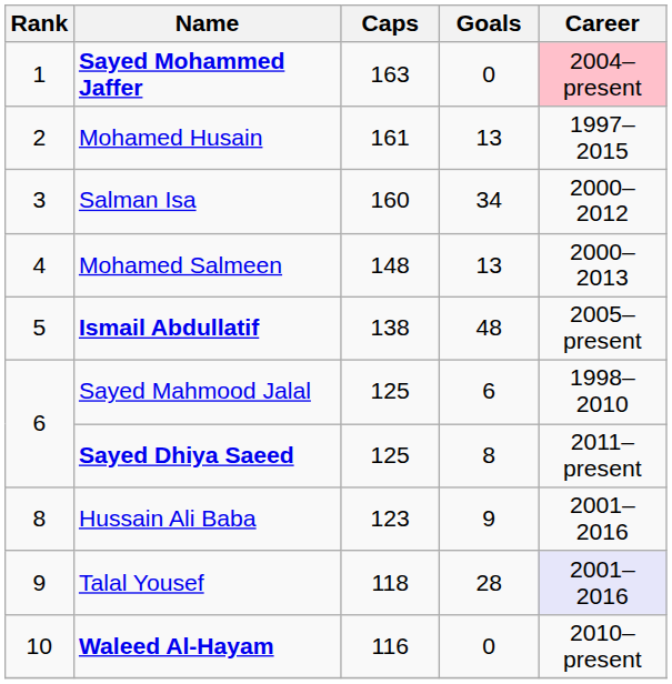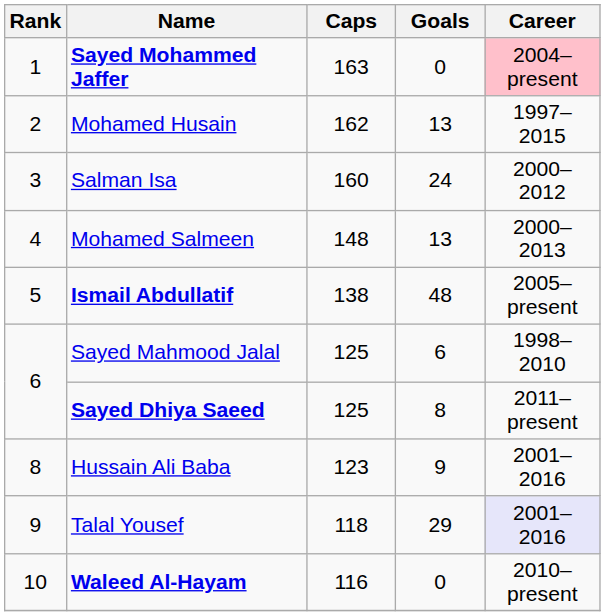Mohamed Husain | Caps: 161 -> 162
Salman Isa | Goals: 34 -> 24
Talal Yousef | Goals: 28 -> 29
